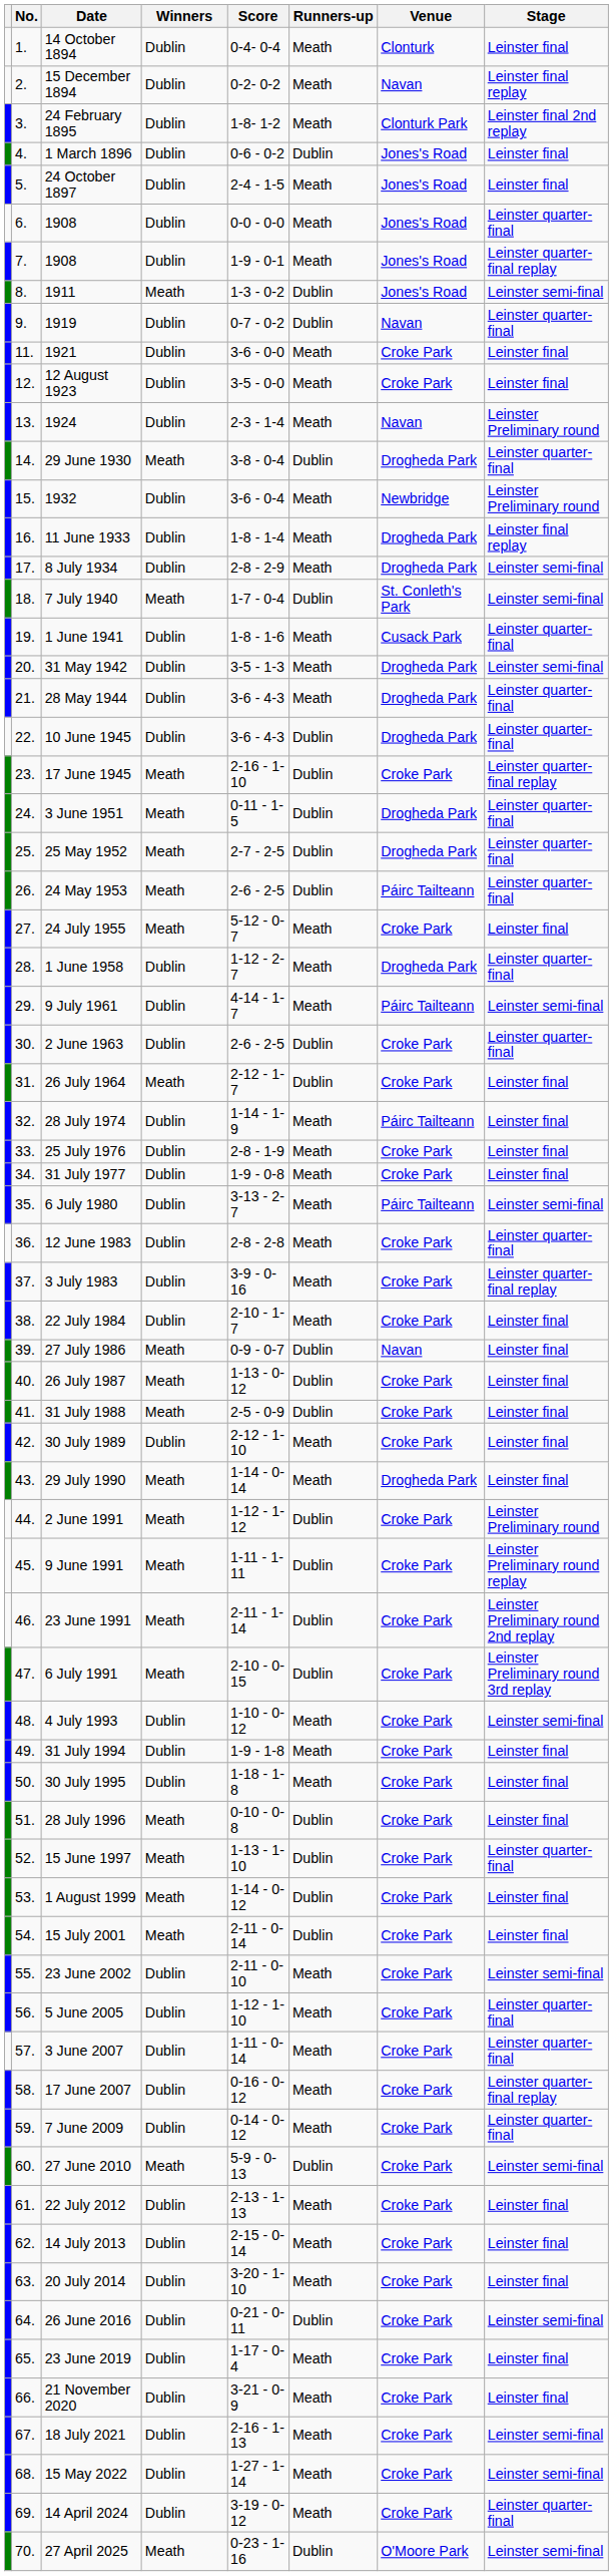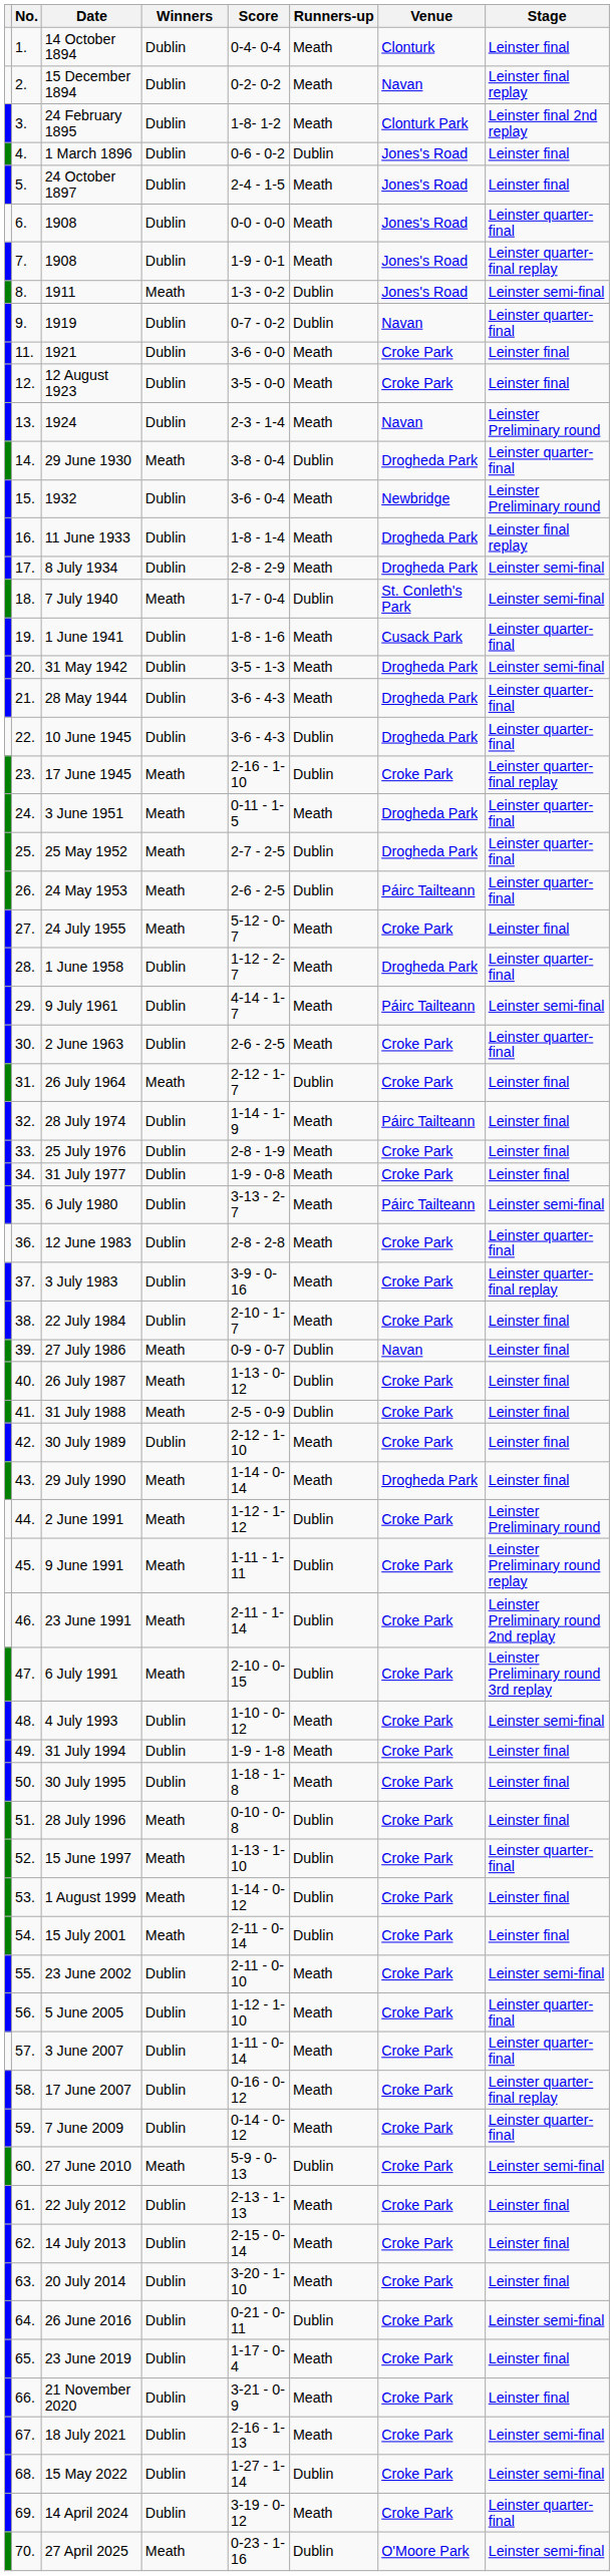3 June 1951 | Runners-up: Dublin -> Meath
2 June 1963 | Runners-up: Dublin -> Meath
15 May 2022 | Runners-up: Meath -> Dublin
